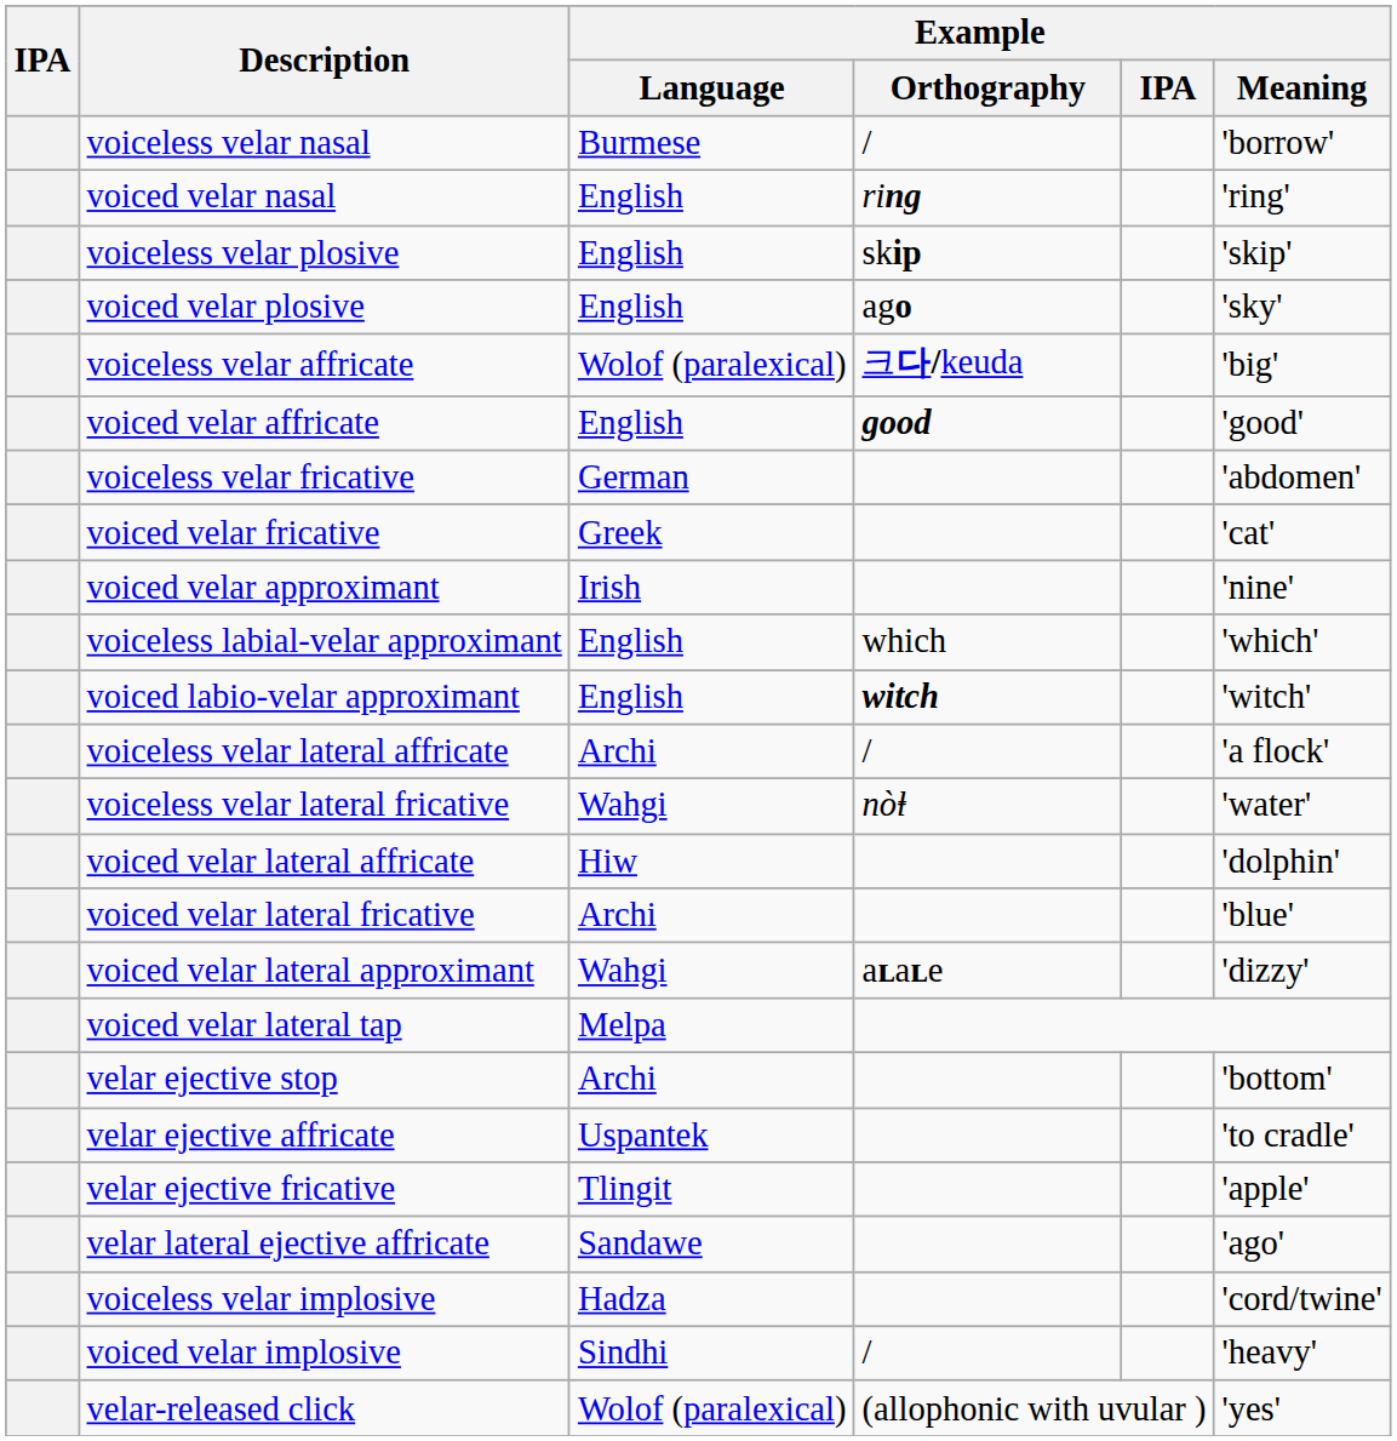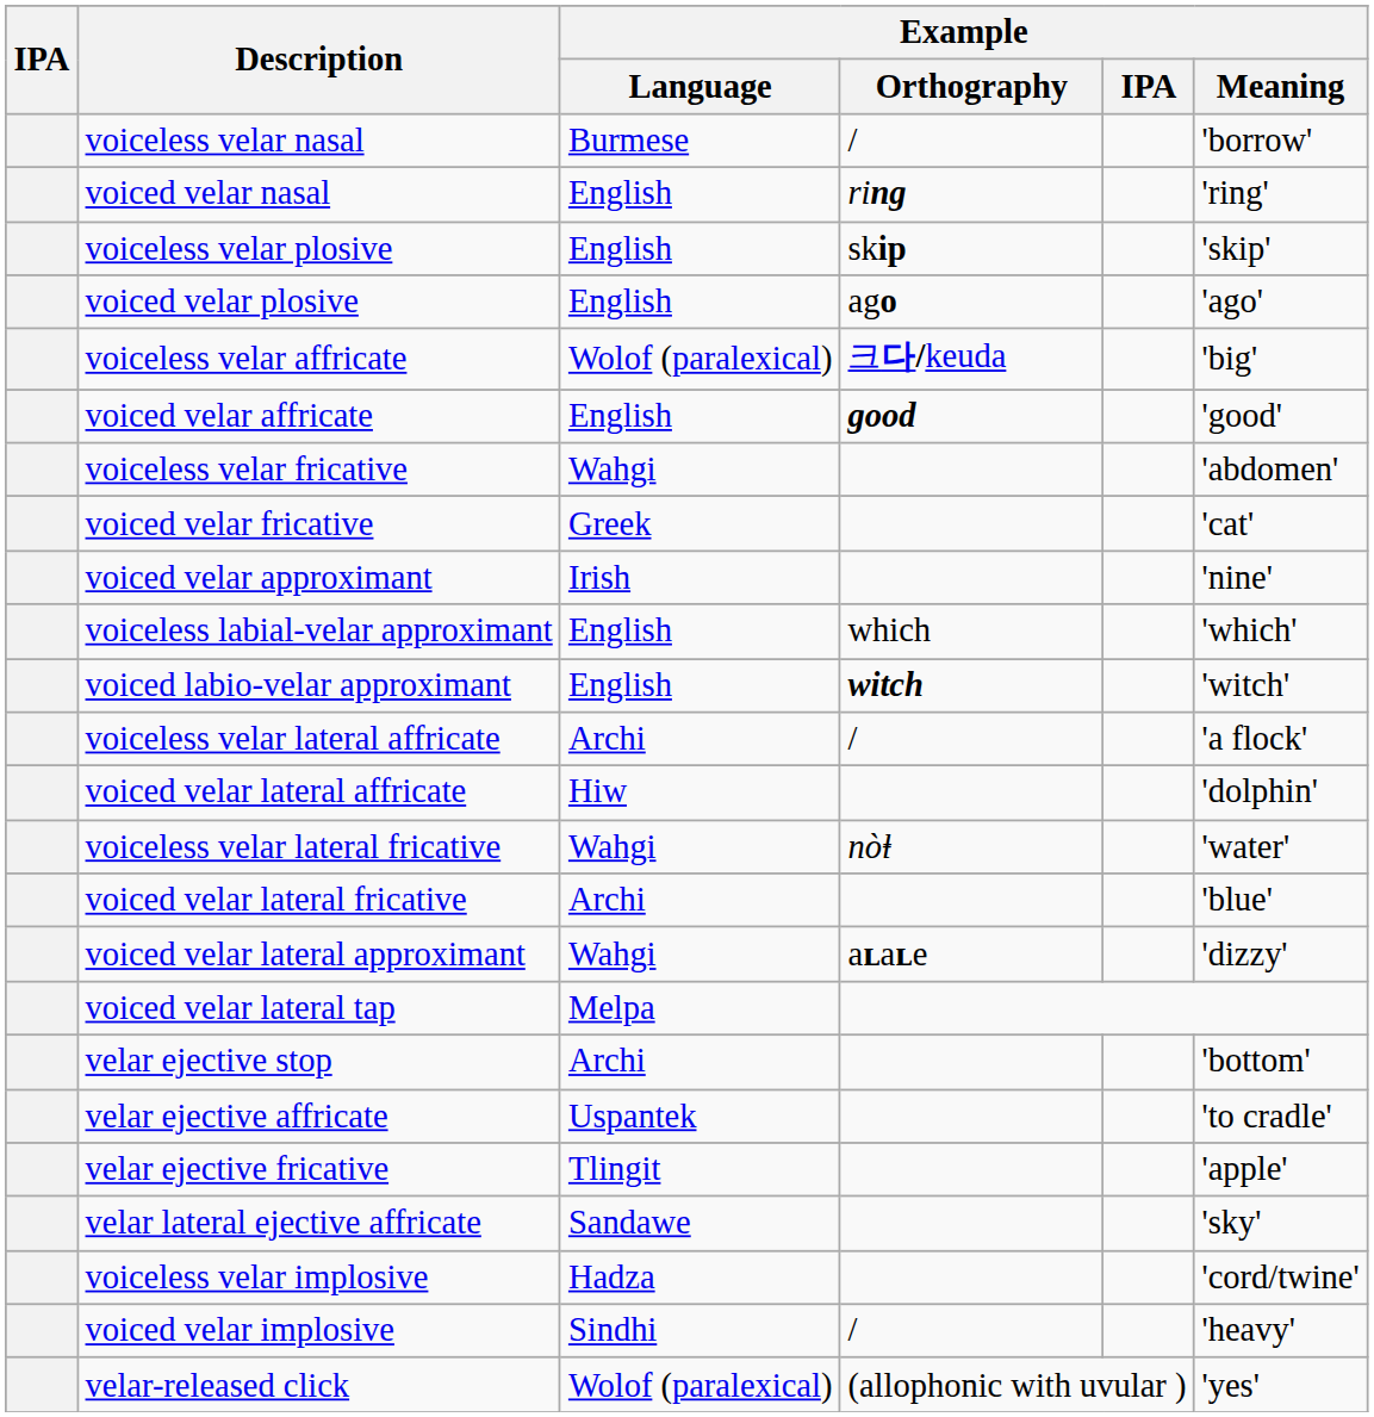voiced velar plosive | Example / Meaning: 'sky' -> 'ago'
voiceless velar fricative | Example / Language: German -> Wahgi
rows swapped: voiced velar lateral affricate <-> voiceless velar lateral fricative
velar lateral ejective affricate | Example / Meaning: 'ago' -> 'sky'
